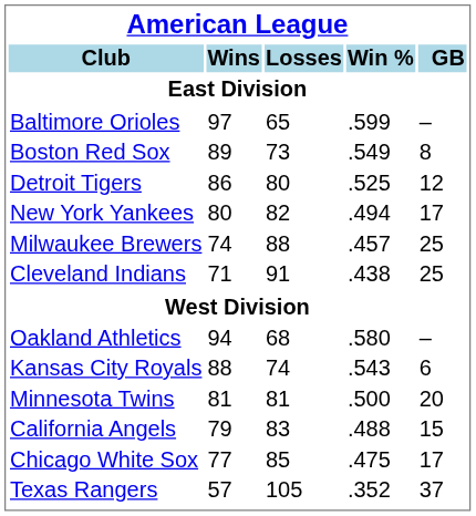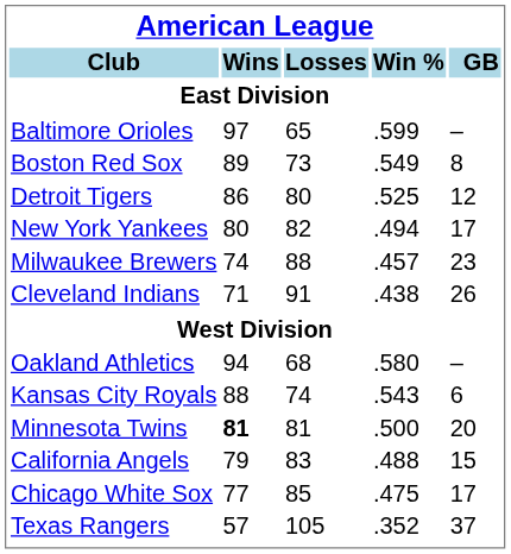Milwaukee Brewers | GB: 25 -> 23
Cleveland Indians | GB: 25 -> 26
Minnesota Twins | Wins: normal -> bold
